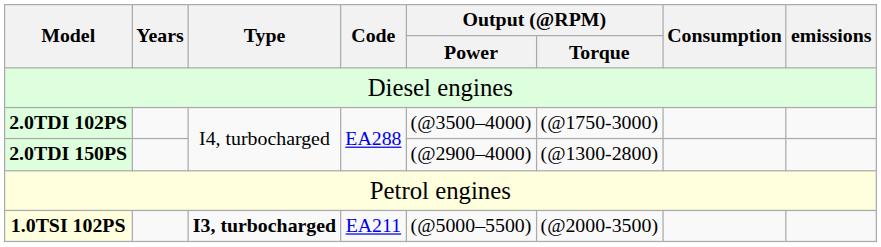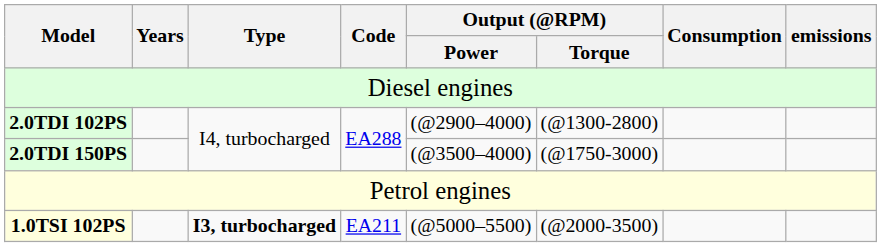2.0TDI 102PS | Output (@RPM) / Power: (@3500–4000) -> (@2900–4000)
2.0TDI 102PS | Output (@RPM) / Torque: (@1750-3000) -> (@1300-2800)
2.0TDI 150PS | Output (@RPM) / Power: (@2900–4000) -> (@3500–4000)
2.0TDI 150PS | Output (@RPM) / Torque: (@1300-2800) -> (@1750-3000)
